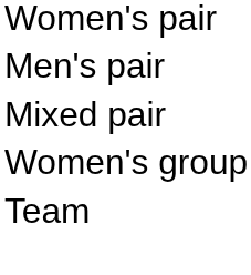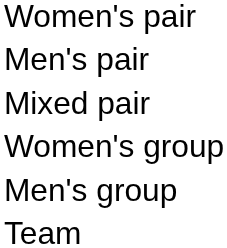+ row: Men's group
